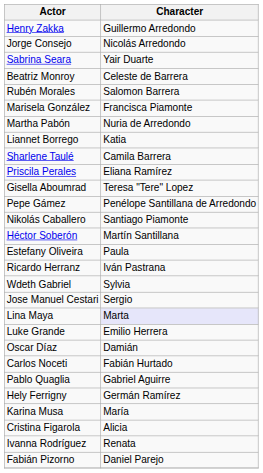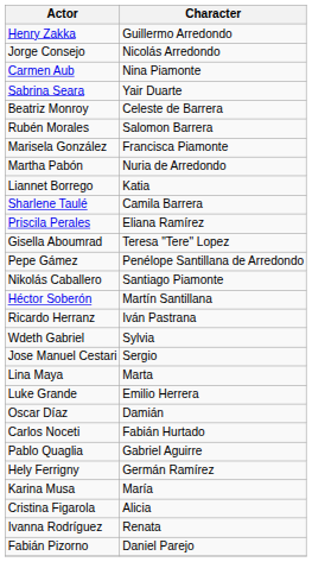+ row: Carmen Aub | Nina Piamonte
- row: Estefany Oliveira | Paula
Lina Maya | Character: lavender background -> no background
